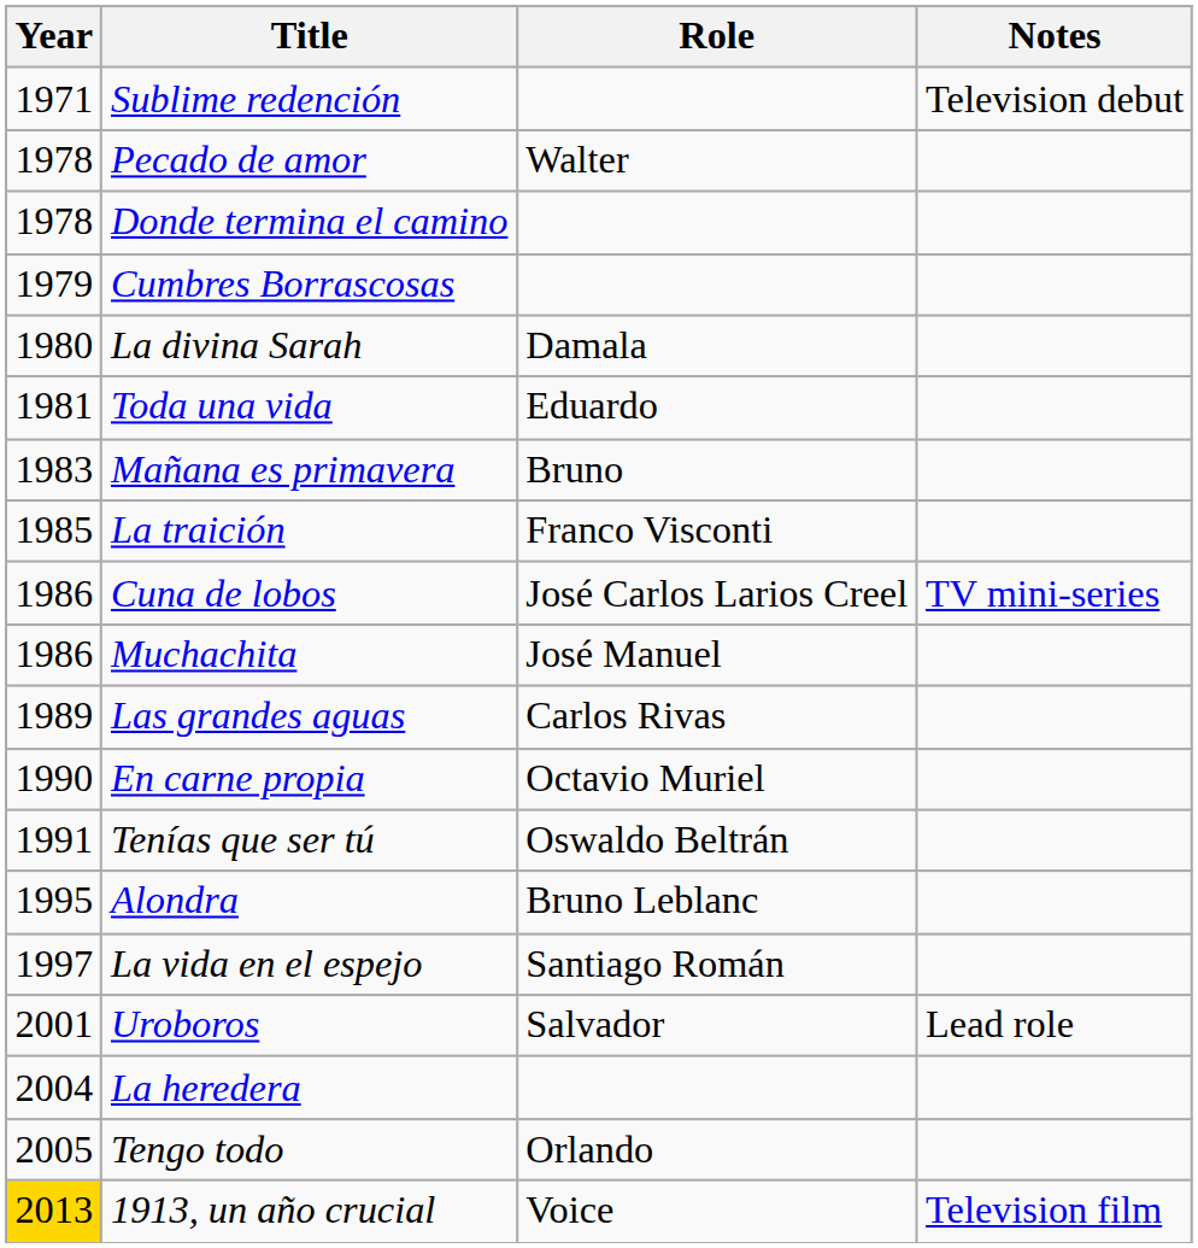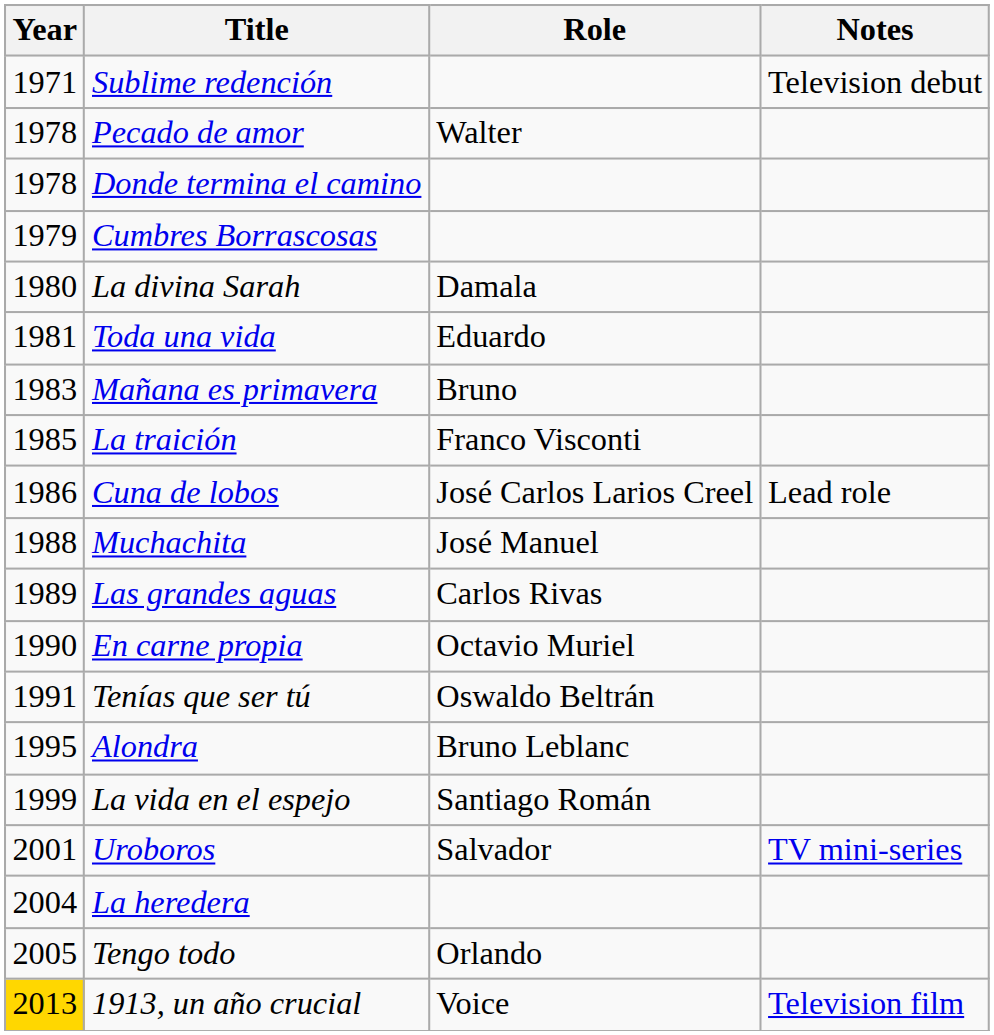Cuna de lobos | Notes: TV mini-series -> Lead role
Muchachita | Year: 1986 -> 1988
La vida en el espejo | Year: 1997 -> 1999
Uroboros | Notes: Lead role -> TV mini-series
